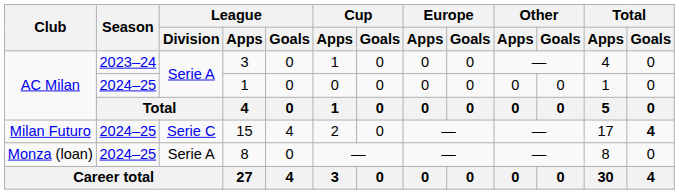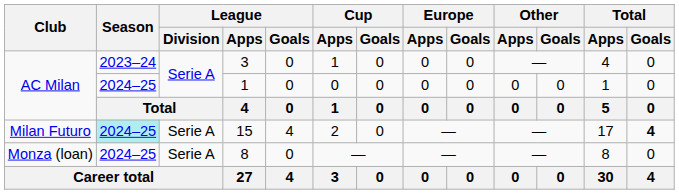15 | Season: no background -> paleturquoise background
15 | League / Division: Serie C -> Serie A
